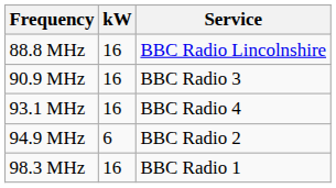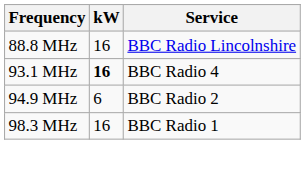- row: 90.9 MHz | 16 | BBC Radio 3
93.1 MHz | kW: normal -> bold
